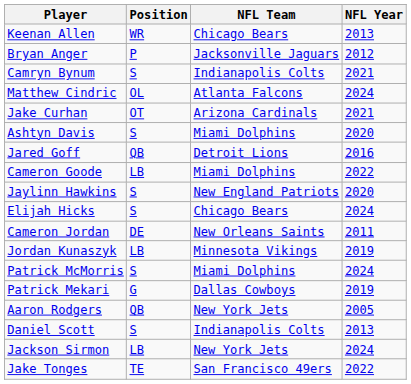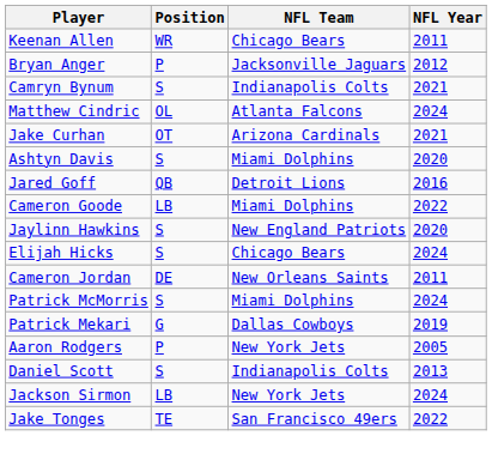Keenan Allen | NFL Year: 2013 -> 2011
- row: Jordan Kunaszyk | LB | Minnesota Vikings | 2019
Aaron Rodgers | Position: QB -> P
